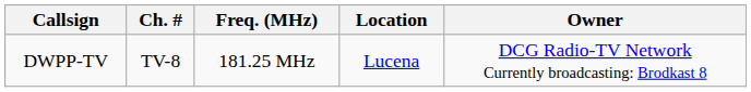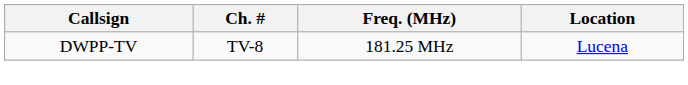- column: Owner | DCG Radio-TV Network Currently broadcasting: Brodkast 8
